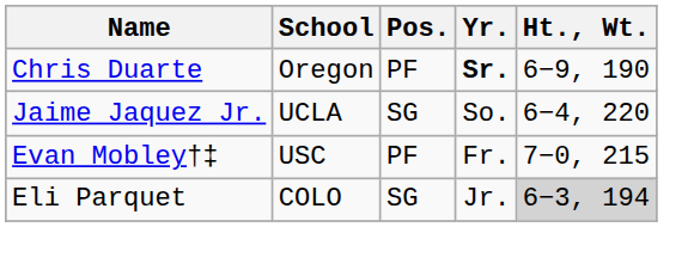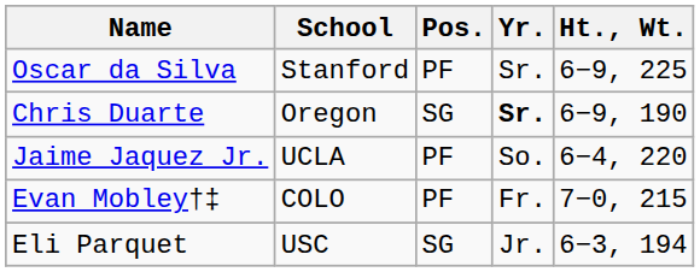+ row: Oscar da Silva | Stanford | PF | Sr. | 6−9, 225
Chris Duarte | Pos.: PF -> SG
Jaime Jaquez Jr. | Pos.: SG -> PF
Evan Mobley†‡ | School: USC -> COLO
Eli Parquet | School: COLO -> USC
Eli Parquet | Ht., Wt.: lightgrey background -> no background
